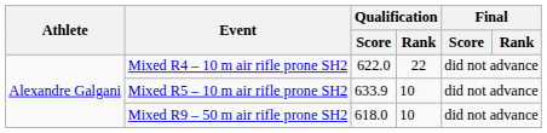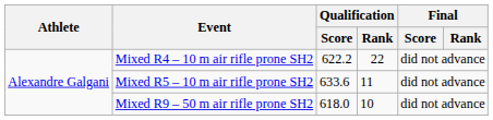Mixed R4 – 10 m air rifle prone SH2 | Qualification / Score: 622.0 -> 622.2
Mixed R5 – 10 m air rifle prone SH2 | Qualification / Score: 633.9 -> 633.6
Mixed R5 – 10 m air rifle prone SH2 | Qualification / Rank: 10 -> 11
